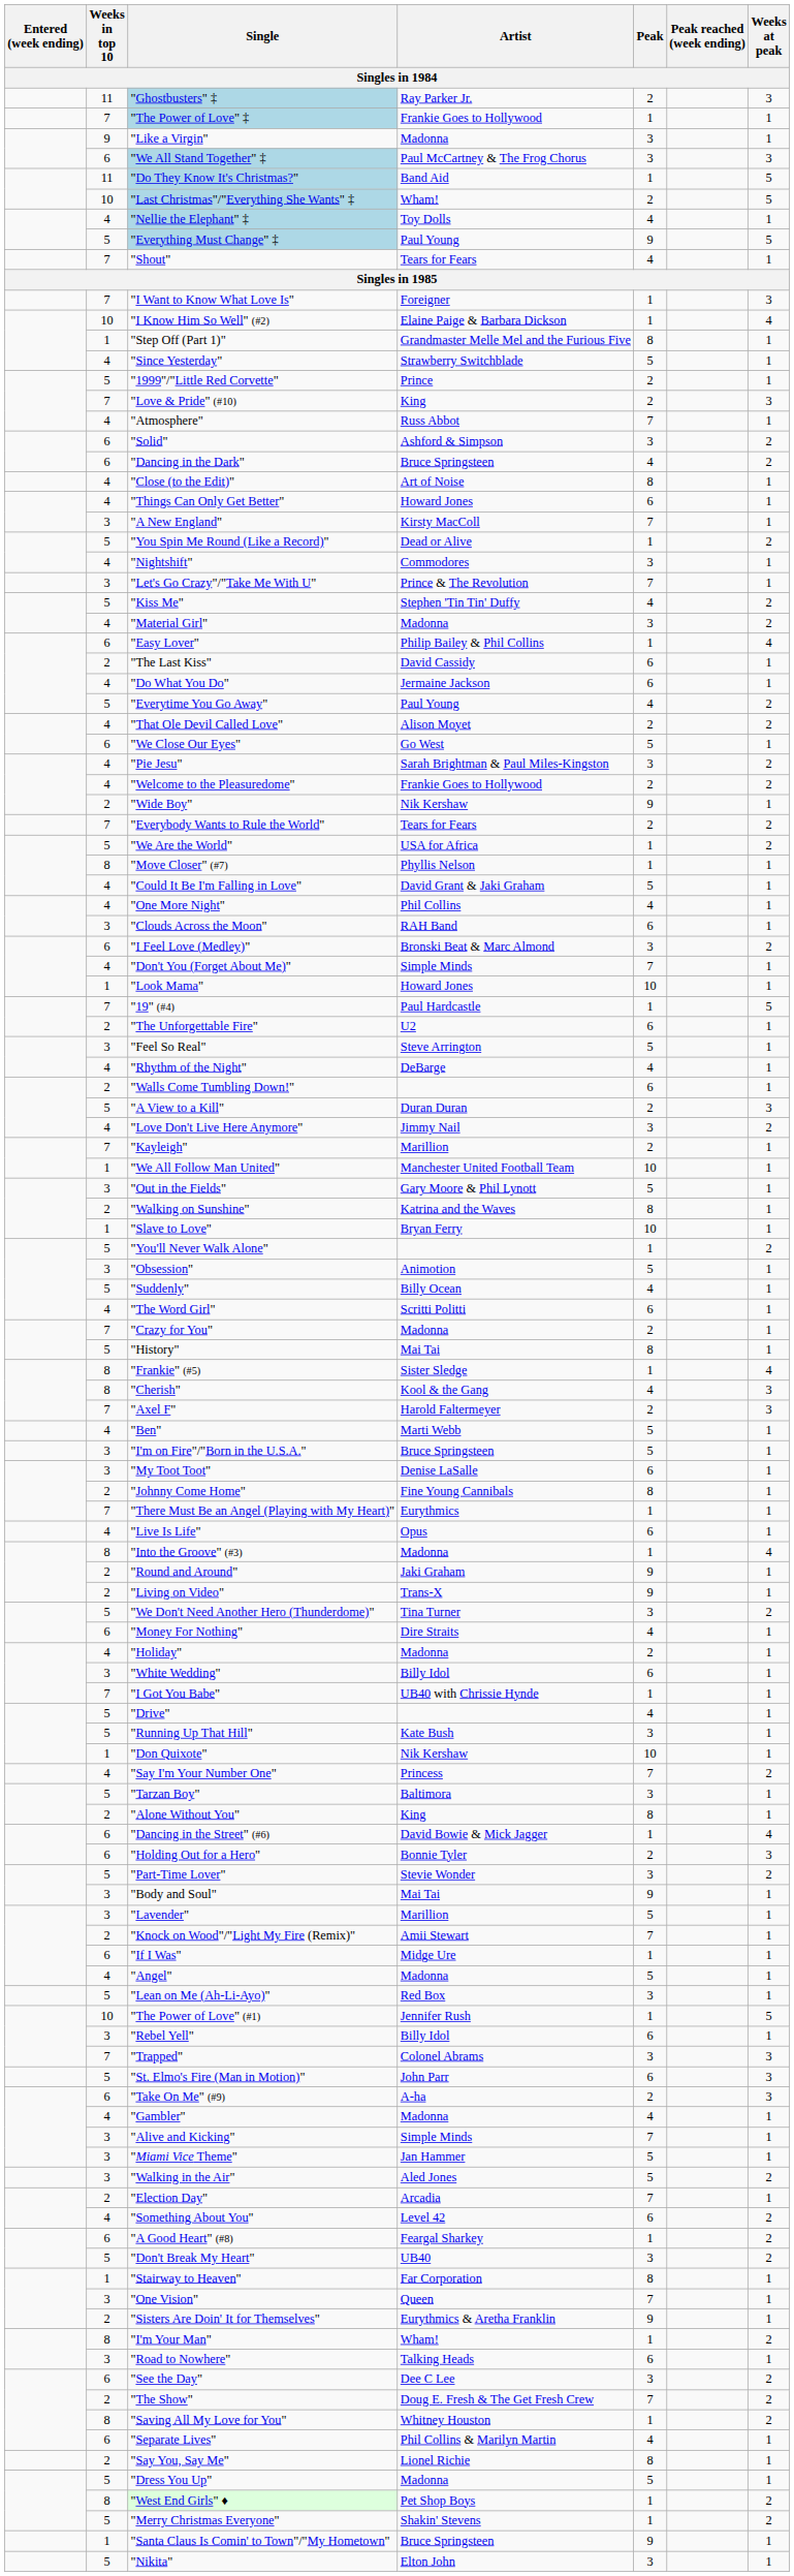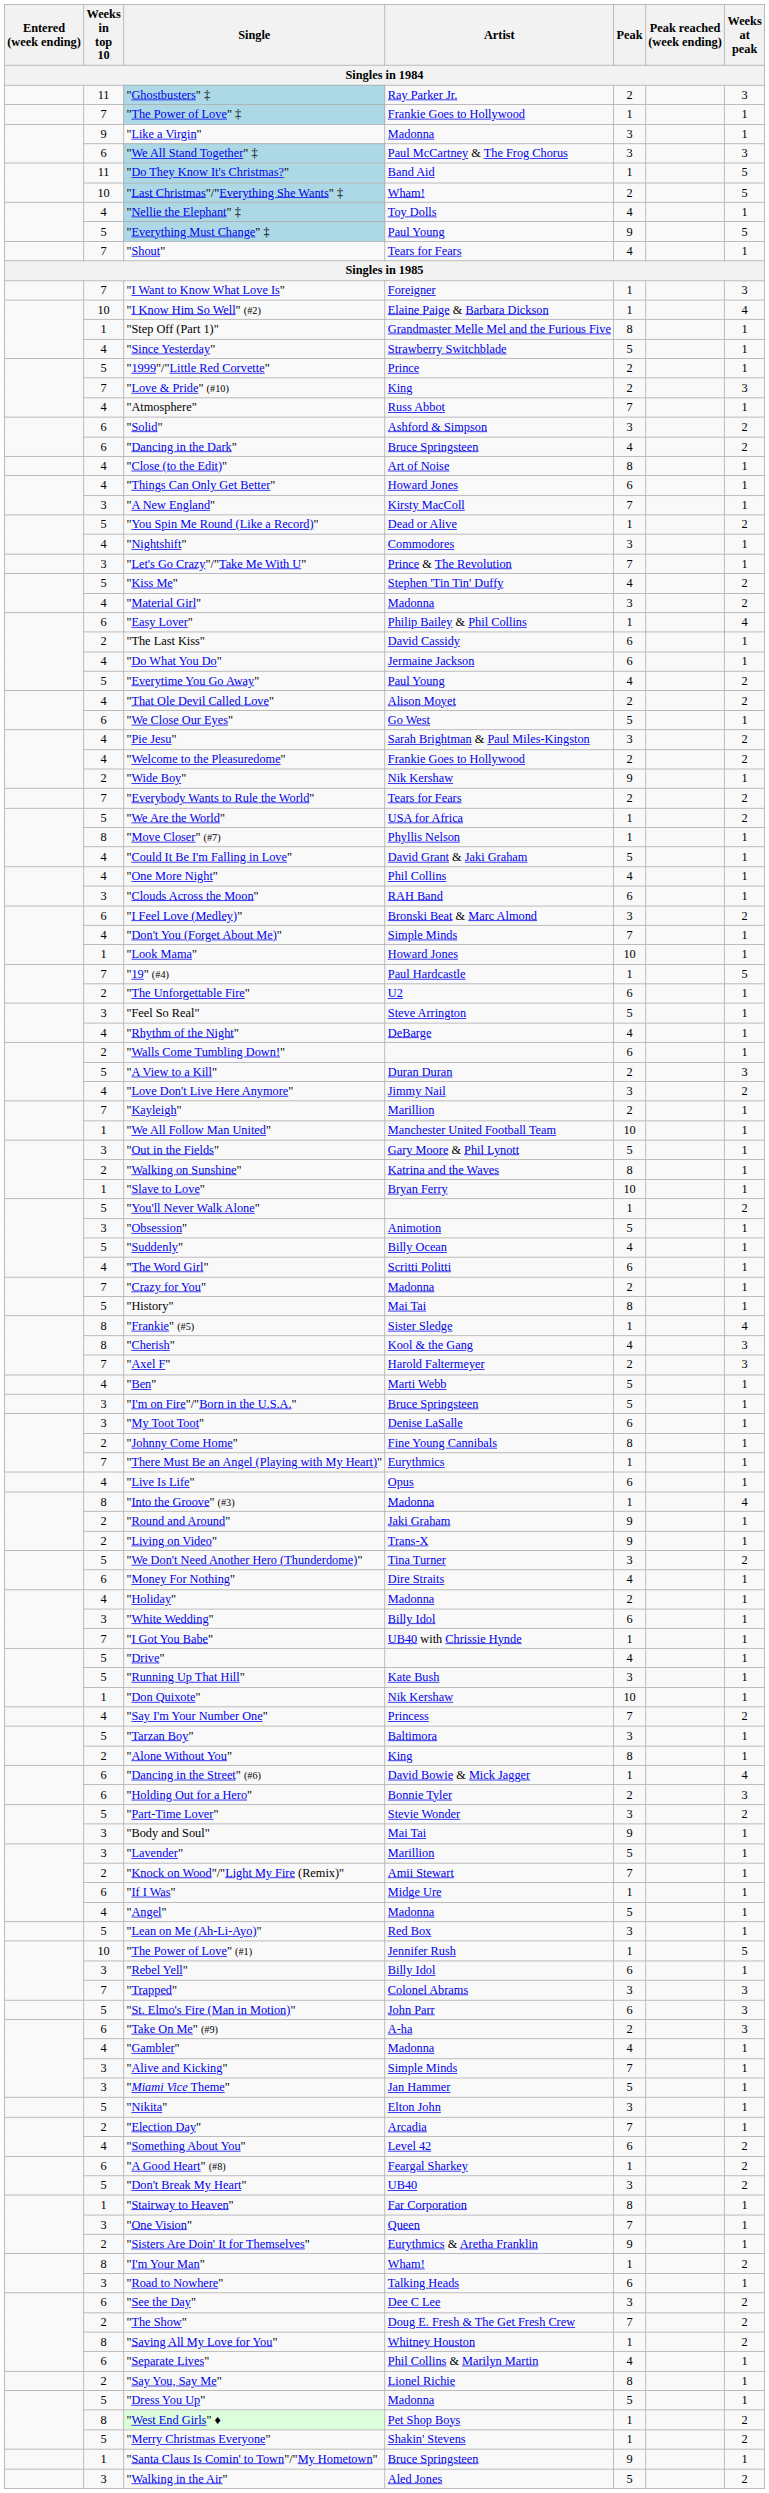rows swapped: "Nikita" <-> "Walking in the Air"
